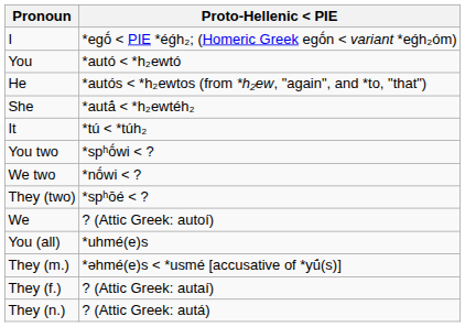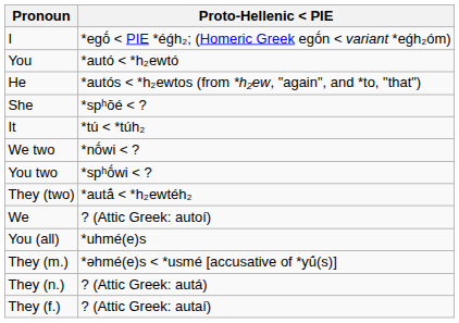She | Proto-Hellenic < PIE: *autā́ < *h₂ewtéh₂ -> *spʰо̄é < ?
rows swapped: We two <-> You two
They (two) | Proto-Hellenic < PIE: *spʰо̄é < ? -> *autā́ < *h₂ewtéh₂
rows swapped: They (f.) <-> They (n.)
